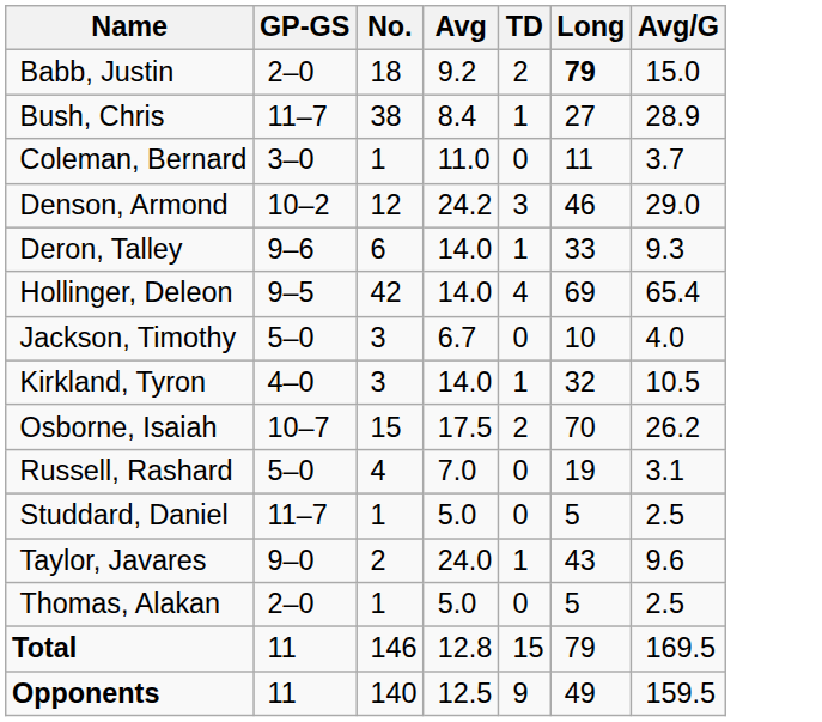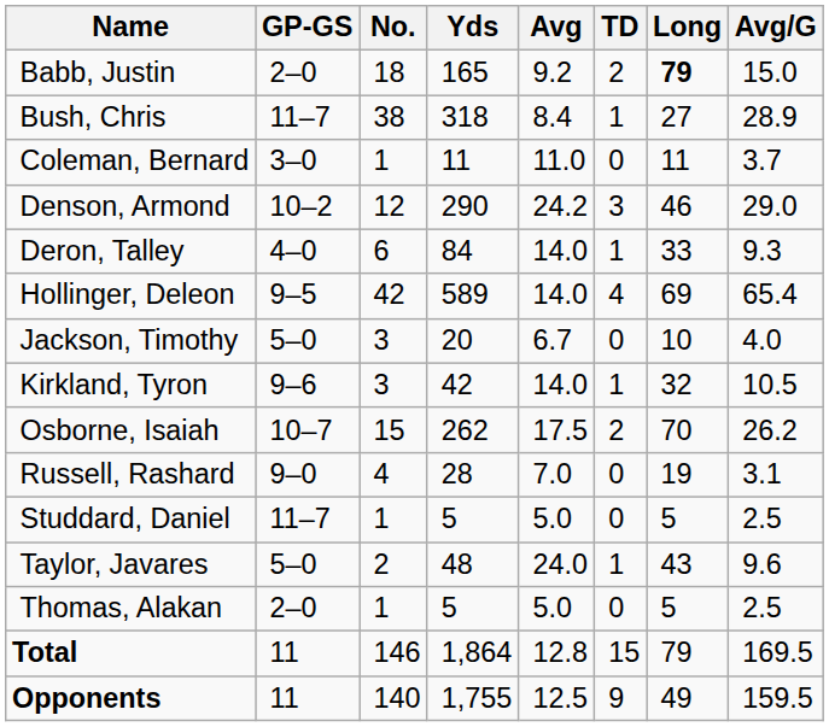+ column: Yds | 165 | 318 | 11 | 290 | 84 | 589 | 20 | 42 | 262 | 28 | 5 | 48 | 5 | 1,864 | 1,755
Deron, Talley | GP-GS: 9–6 -> 4–0
Kirkland, Tyron | GP-GS: 4–0 -> 9–6
Russell, Rashard | GP-GS: 5–0 -> 9–0
Taylor, Javares | GP-GS: 9–0 -> 5–0
